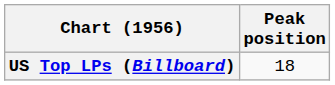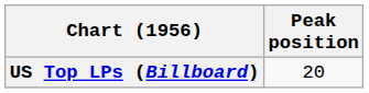US Top LPs (Billboard) | Peak position: 18 -> 20
